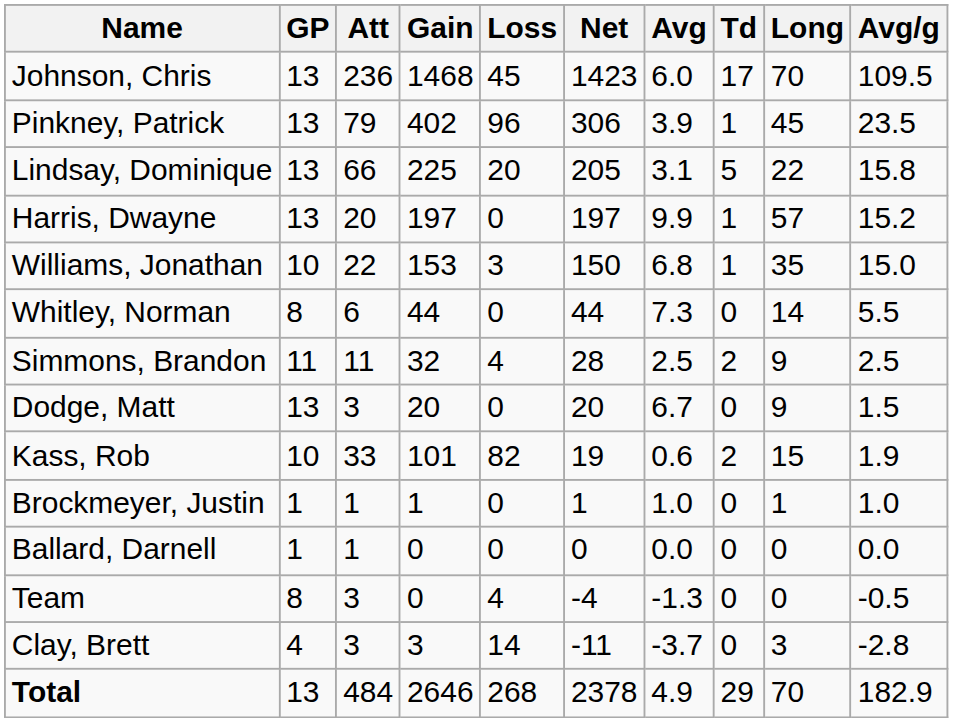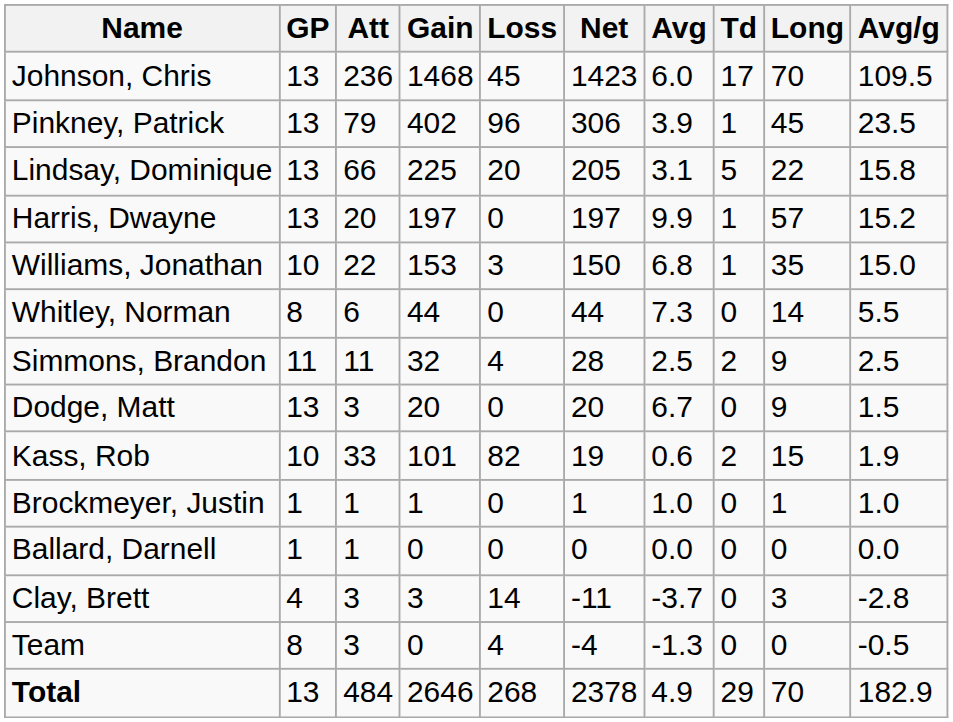rows swapped: Clay, Brett <-> Team
